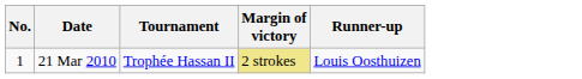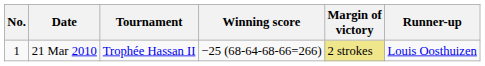+ column: Winning score | −25 (68-64-68-66=266)
